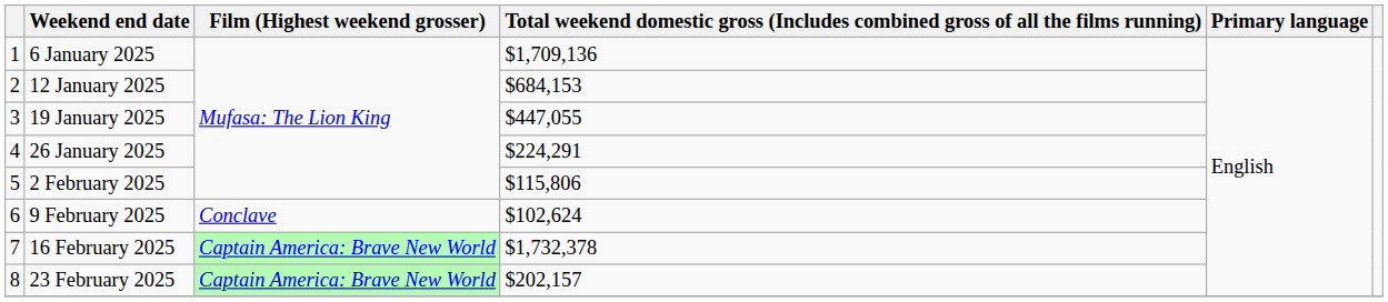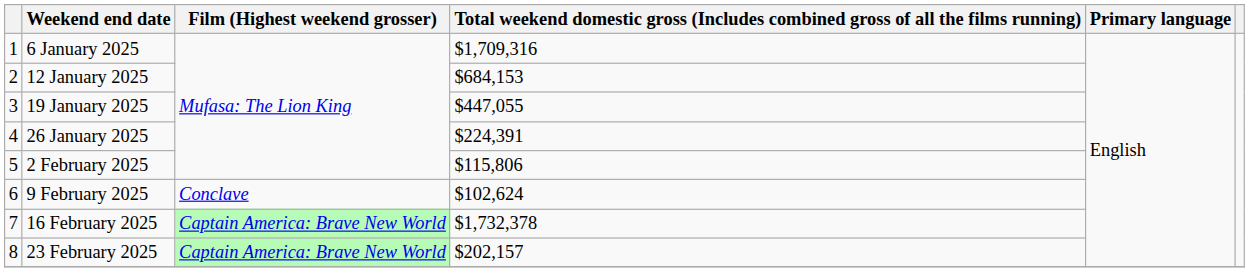6 January 2025 | column 4: $1,709,136 -> $1,709,316
26 January 2025 | column 4: $224,291 -> $224,391
